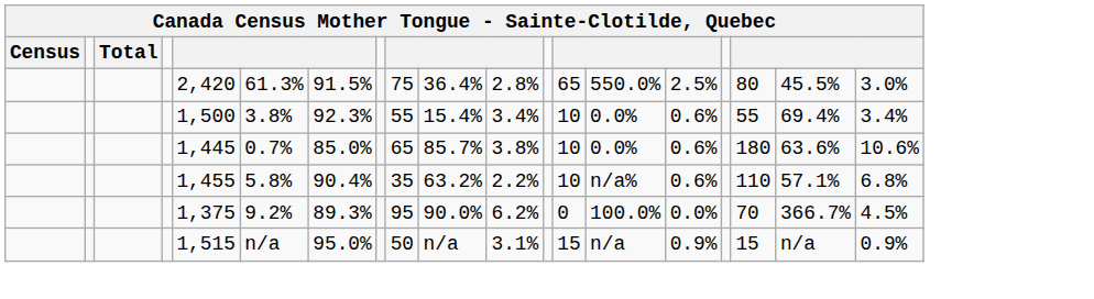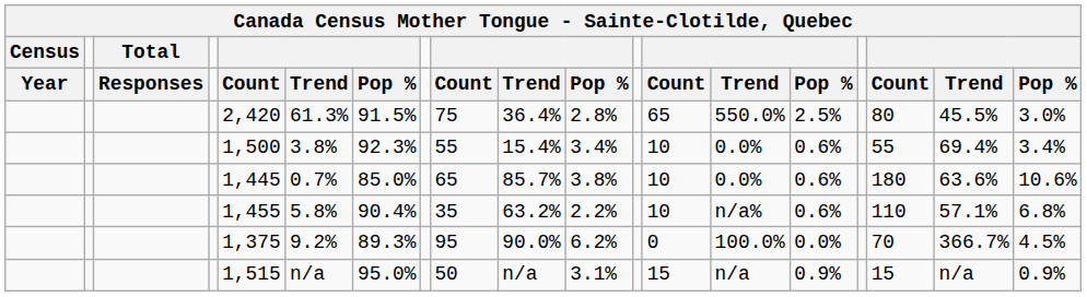+ row: Year | Responses | Count | Trend | Pop % | Count | Trend | Pop % | Count | Trend | Pop % | Count | Trend | Pop %
